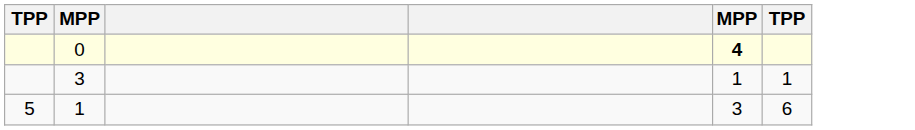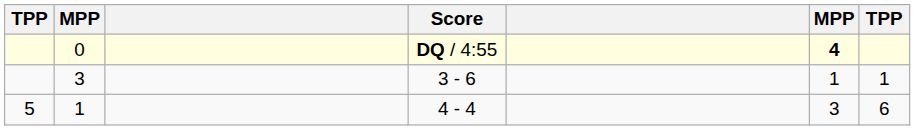+ column: Score | DQ / 4:55 | 3 - 6 | 4 - 4
